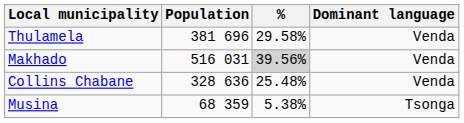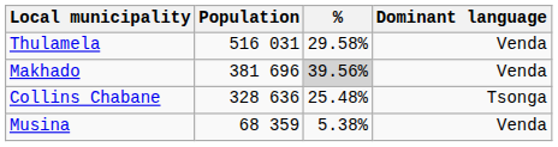Thulamela | Population: 381 696 -> 516 031
Makhado | Population: 516 031 -> 381 696
Collins Chabane | Dominant language: Venda -> Tsonga
Musina | Dominant language: Tsonga -> Venda
